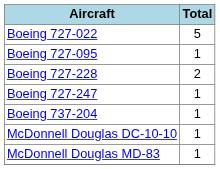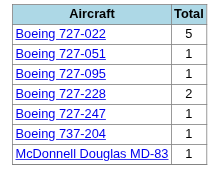+ row: Boeing 727-051 | 1
- row: McDonnell Douglas DC-10-10 | 1
